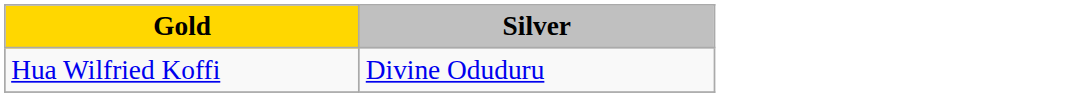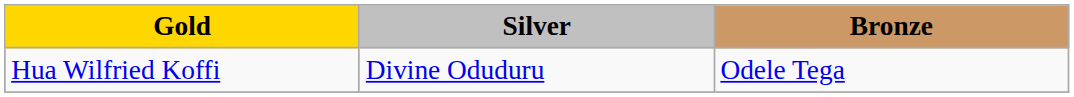+ column: Bronze | Odele Tega
